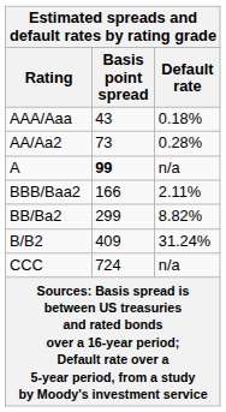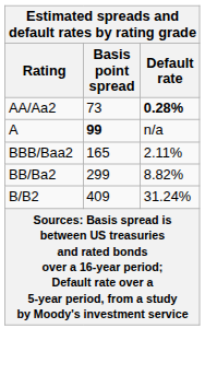- row: AAA/Aaa | 43 | 0.18%
AA/Aa2 | Default rate: normal -> bold
BBB/Baa2 | Basis point spread: 166 -> 165
- row: CCC | 724 | n/a
